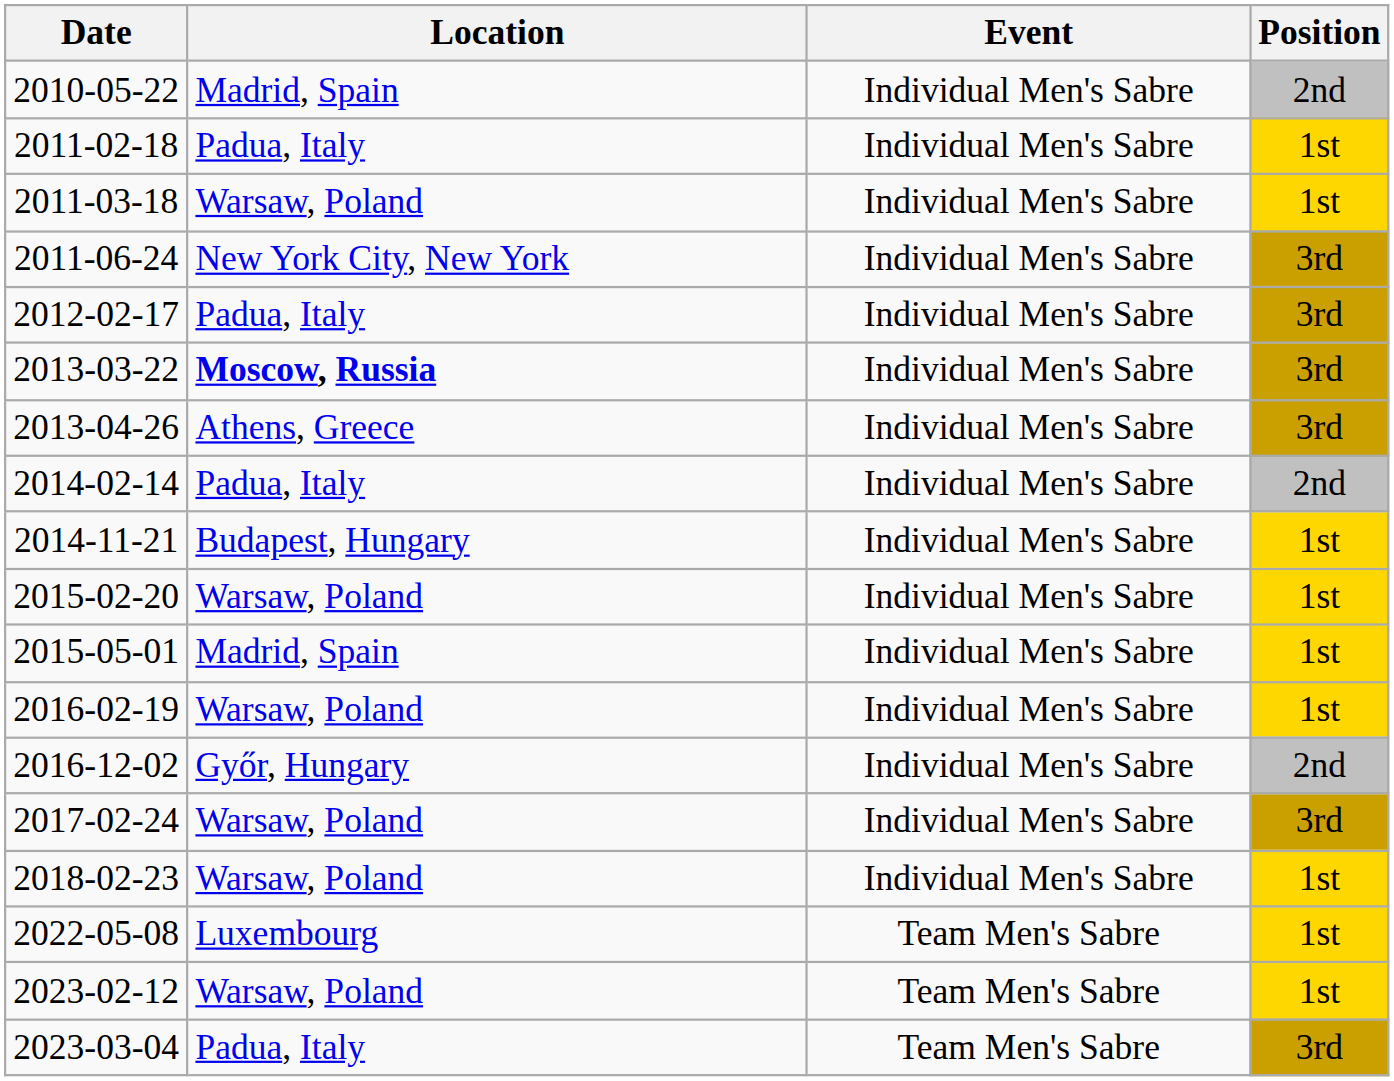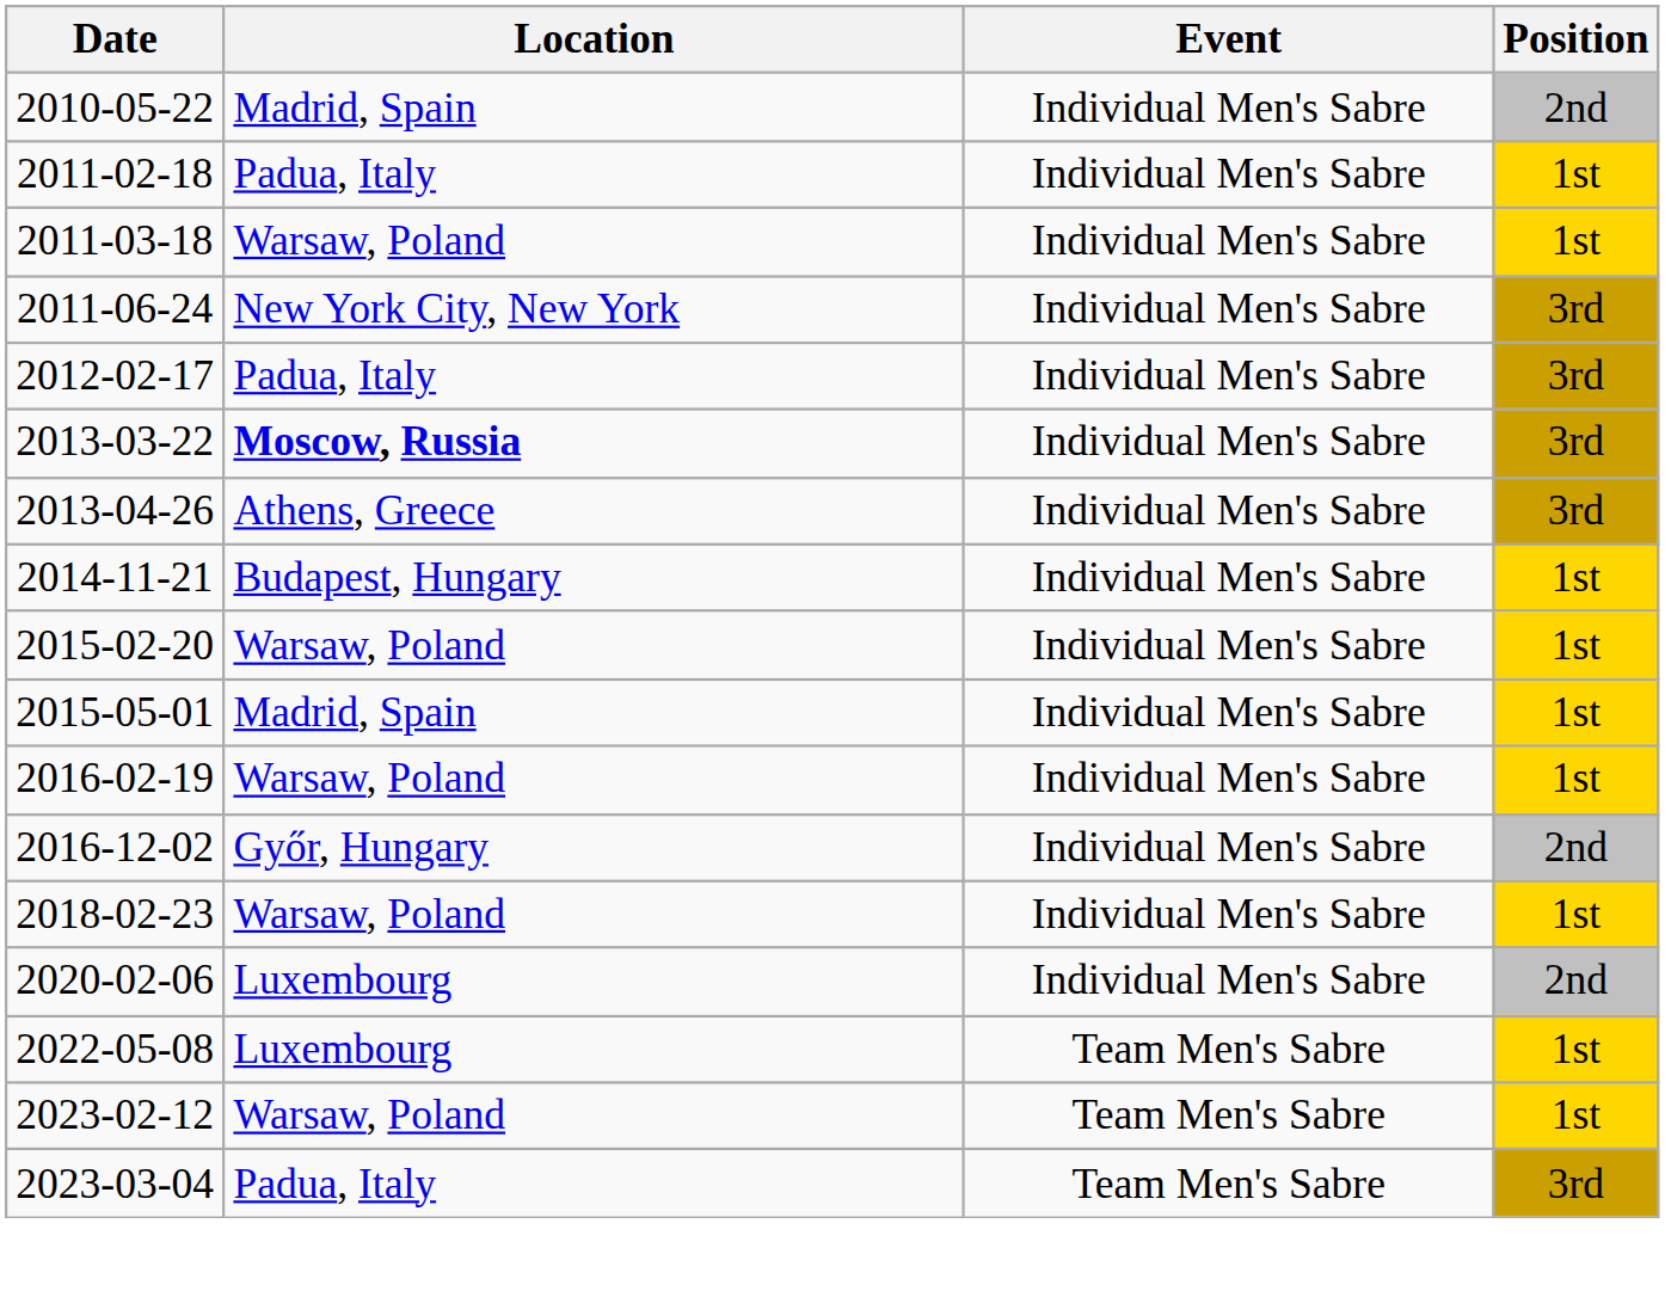- row: 2014-02-14 | Padua, Italy | Individual Men's Sabre | 2nd
- row: 2017-02-24 | Warsaw, Poland | Individual Men's Sabre | 3rd
+ row: 2020-02-06 | Luxembourg | Individual Men's Sabre | 2nd
